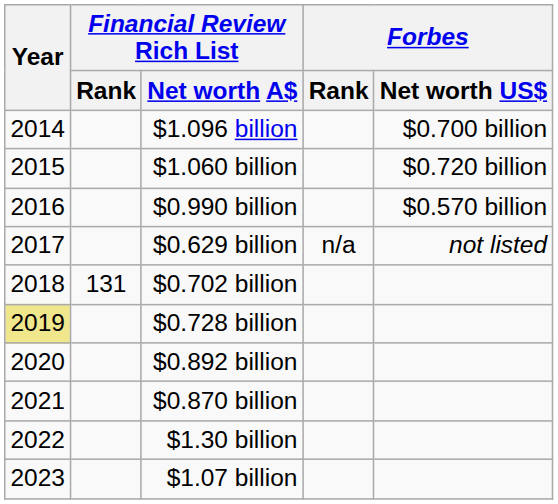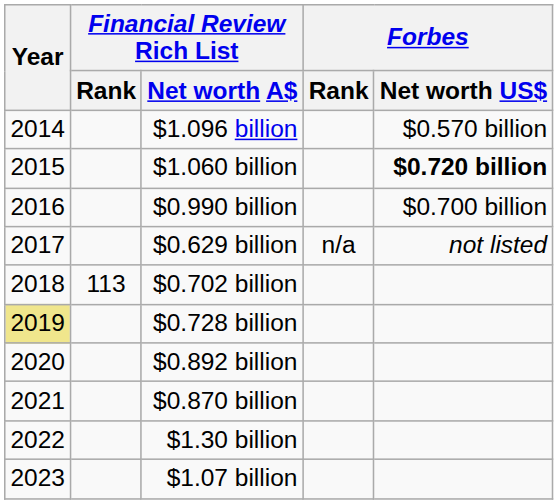$1.096 billion | Forbes / Net worth US$: $0.700 billion -> $0.570 billion
$1.060 billion | Forbes / Net worth US$: normal -> bold
$0.990 billion | Forbes / Net worth US$: $0.570 billion -> $0.700 billion
$0.702 billion | Financial Review Rich List / Rank: 131 -> 113
